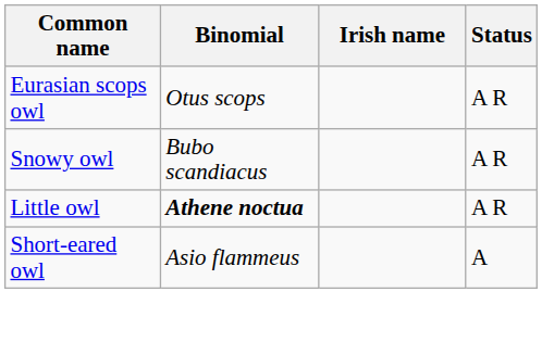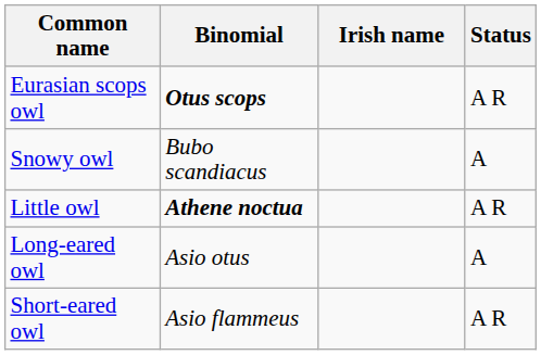Eurasian scops owl | Binomial: normal -> bold
Snowy owl | Status: A R -> A
+ row: Long-eared owl | Asio otus | A
Short-eared owl | Status: A -> A R
